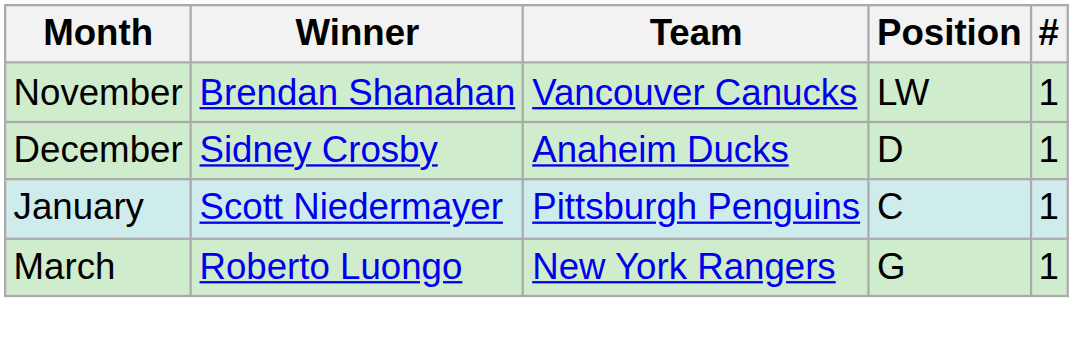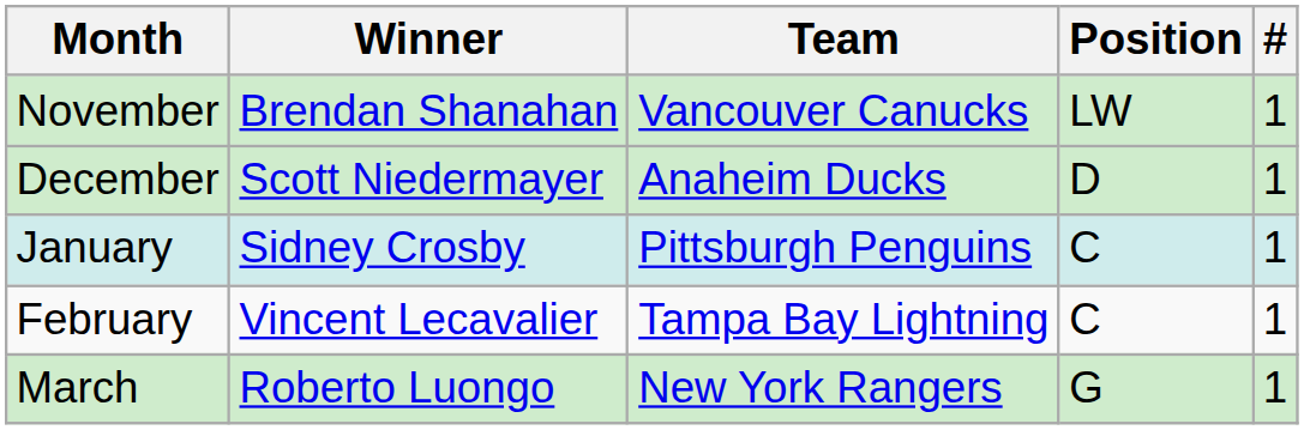December | Winner: Sidney Crosby -> Scott Niedermayer
January | Winner: Scott Niedermayer -> Sidney Crosby
+ row: February | Vincent Lecavalier | Tampa Bay Lightning | C | 1
